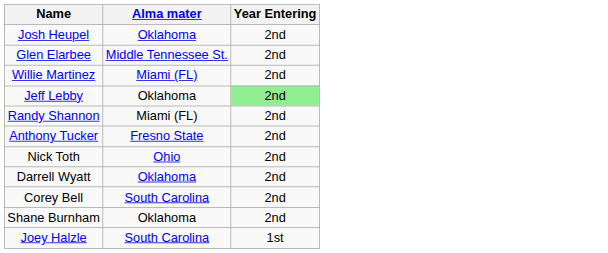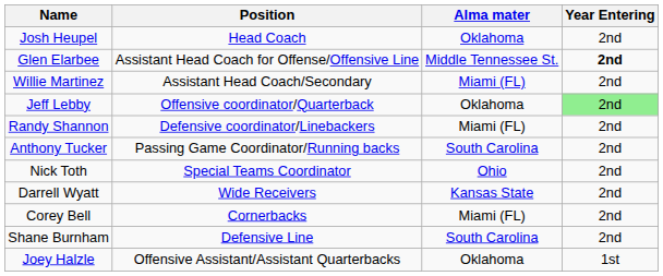+ column: Position | Head Coach | Assistant Head Coach for Offense/Offensive Line | Assistant Head Coach/Secondary | Offensive coordinator/Quarterback | Defensive coordinator/Linebackers | Passing Game Coordinator/Running backs | Special Teams Coordinator | Wide Receivers | Cornerbacks | Defensive Line | Offensive Assistant/Assistant Quarterbacks
Glen Elarbee | Year Entering: normal -> bold
Anthony Tucker | Alma mater: Fresno State -> South Carolina
Darrell Wyatt | Alma mater: Oklahoma -> Kansas State
Corey Bell | Alma mater: South Carolina -> Miami (FL)
Shane Burnham | Alma mater: Oklahoma -> South Carolina
Joey Halzle | Alma mater: South Carolina -> Oklahoma
